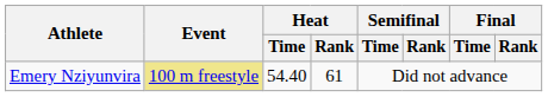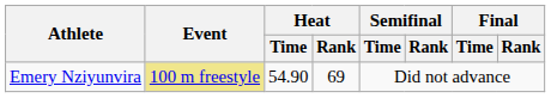Emery Nziyunvira | Heat / Time: 54.40 -> 54.90
Emery Nziyunvira | Heat / Rank: 61 -> 69
